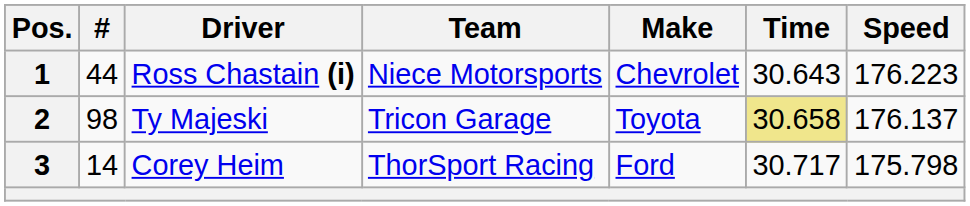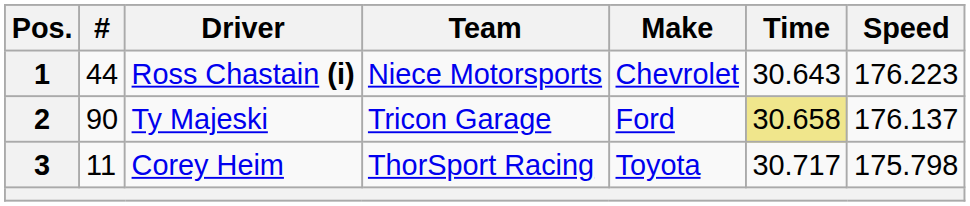2 | #: 98 -> 90
2 | Make: Toyota -> Ford
3 | #: 14 -> 11
3 | Make: Ford -> Toyota
